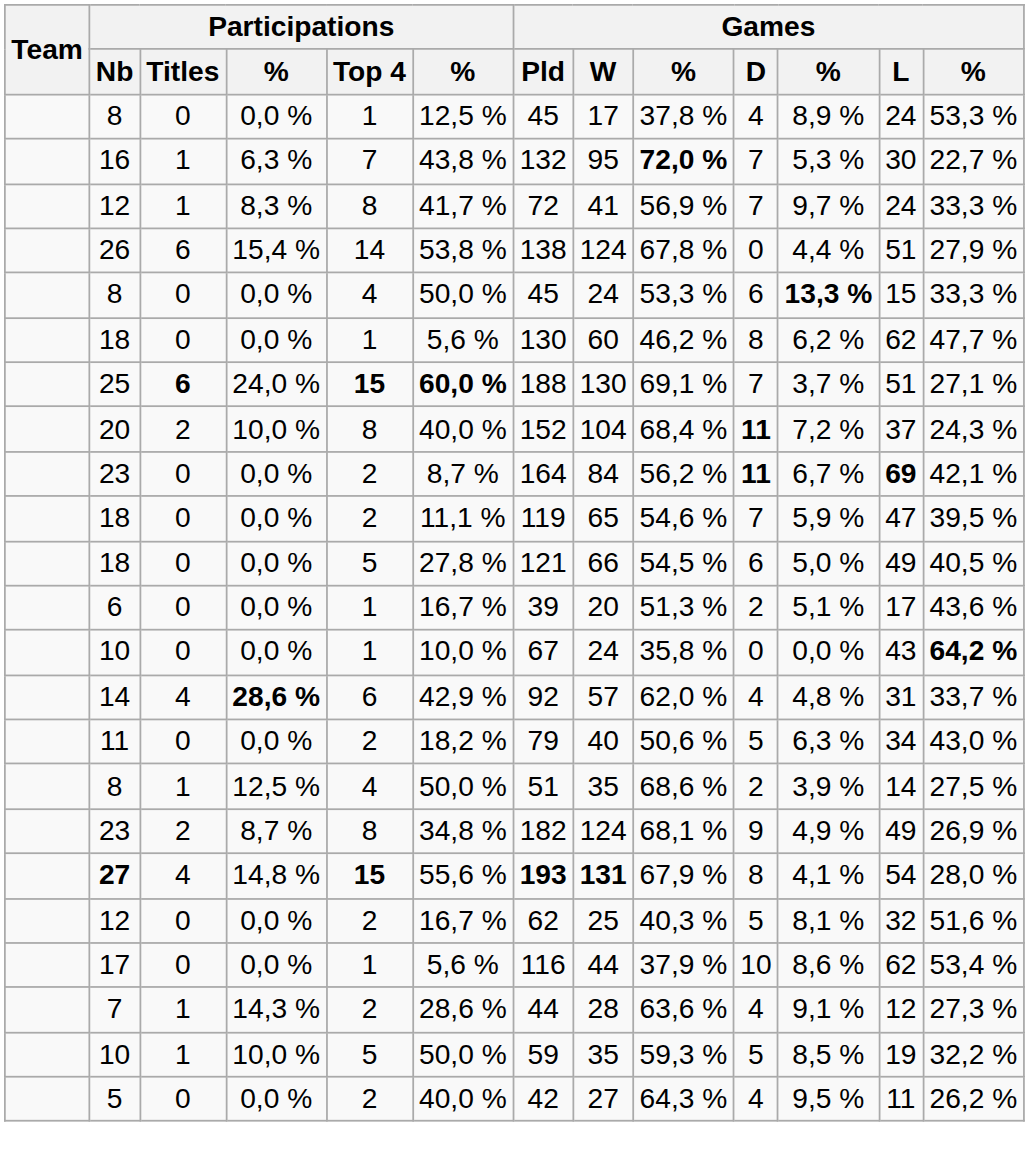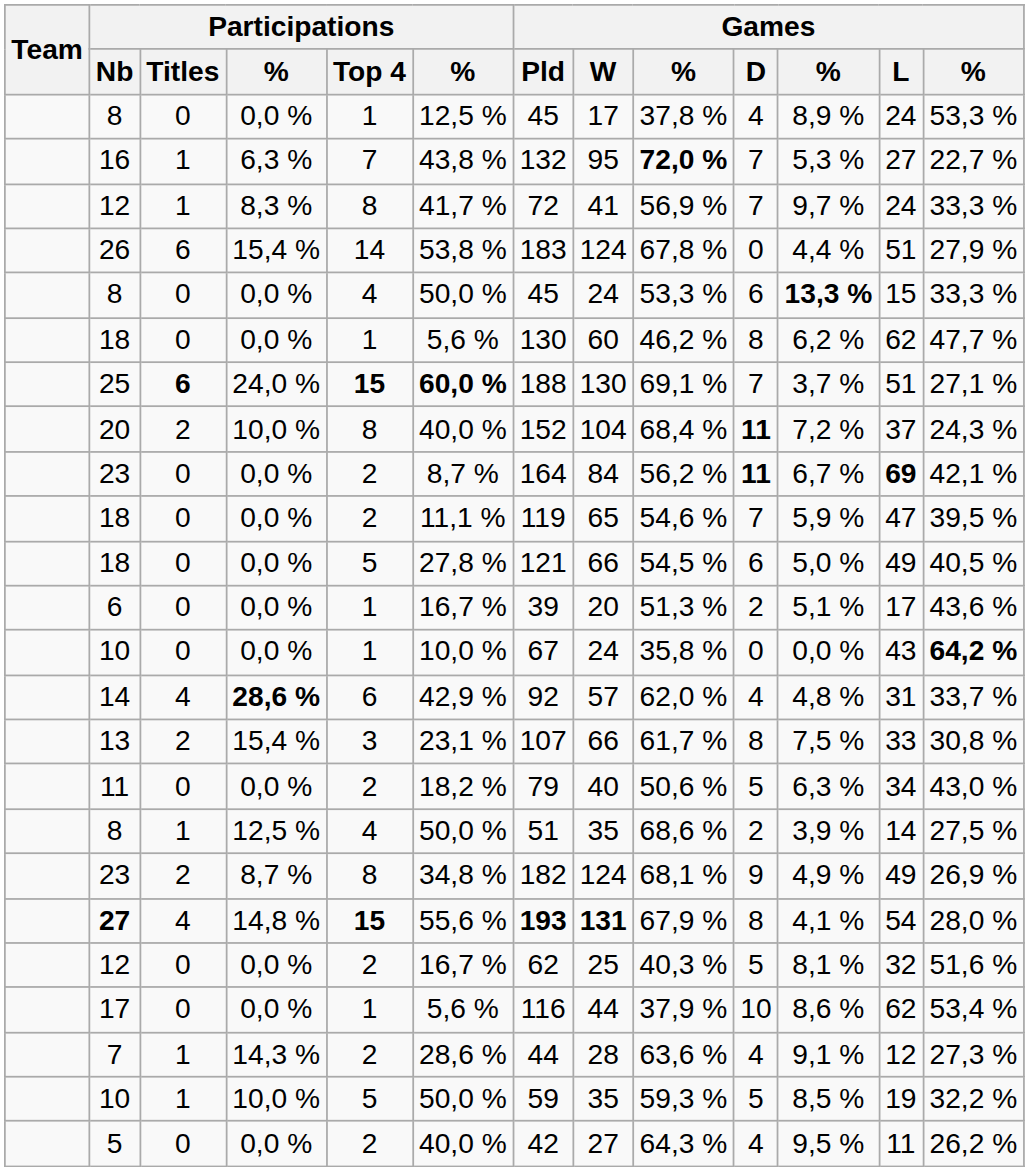16 | Games / L: 30 -> 27
26 | Games / Pld: 138 -> 183
+ row: 13 | 2 | 15,4 % | 3 | 23,1 % | 107 | 66 | 61,7 % | 8 | 7,5 % | 33 | 30,8 %
